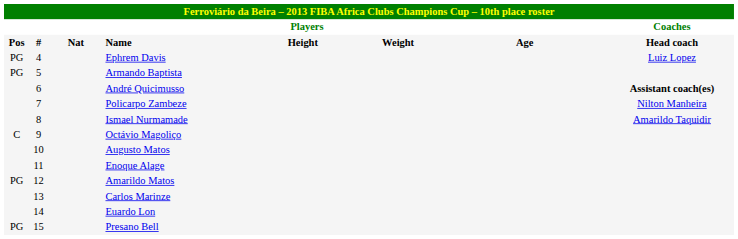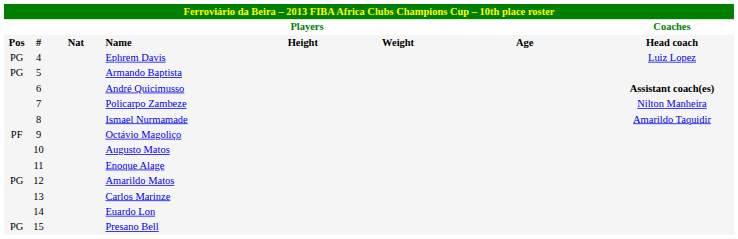Octávio Magoliço | column 1: C -> PF
